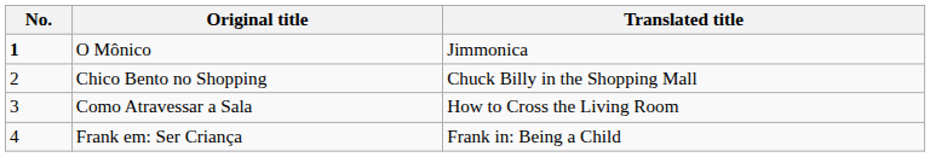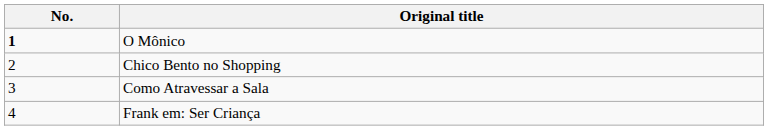- column: Translated title | Jimmonica | Chuck Billy in the Shopping Mall | How to Cross the Living Room | Frank in: Being a Child
